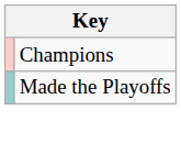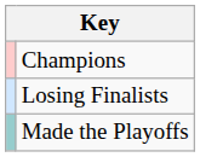+ row: Losing Finalists
